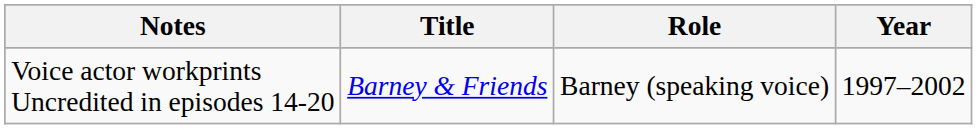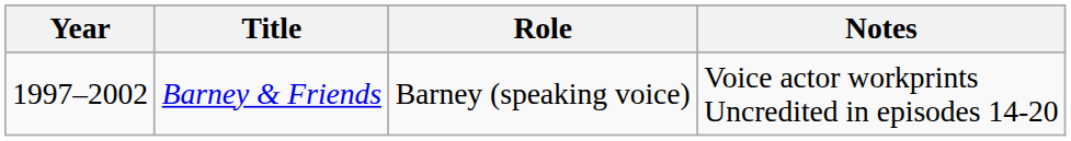columns swapped: Year <-> Notes
